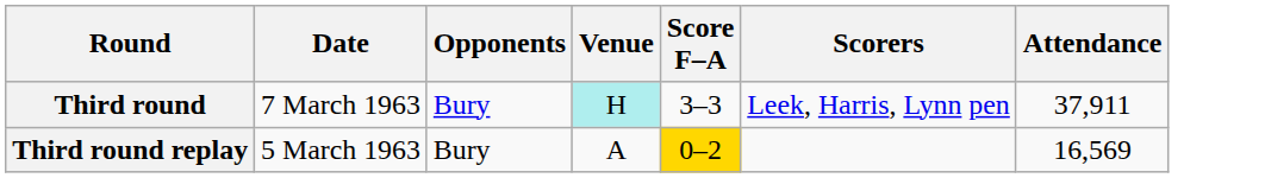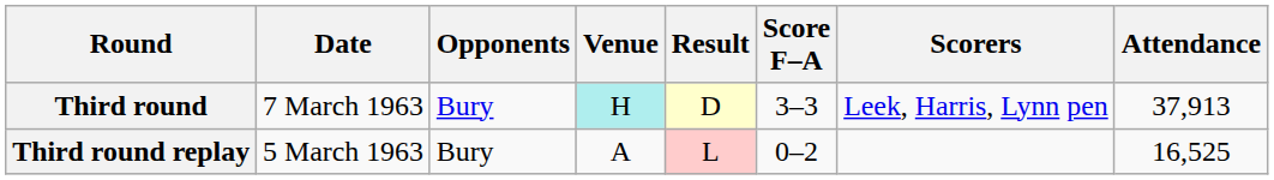+ column: Result | D | L
Third round | Attendance: 37,911 -> 37,913
Third round replay | Score F–A: gold background -> no background
Third round replay | Attendance: 16,569 -> 16,525
